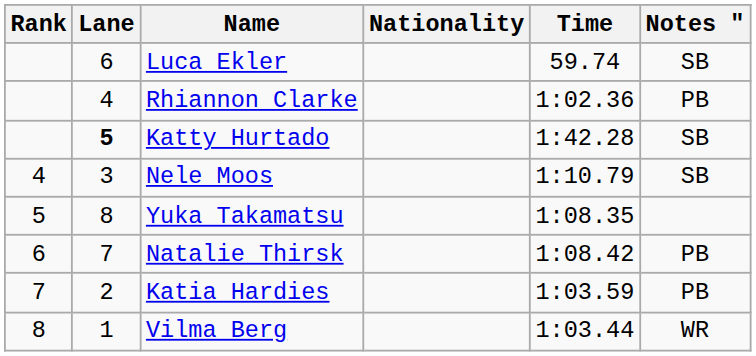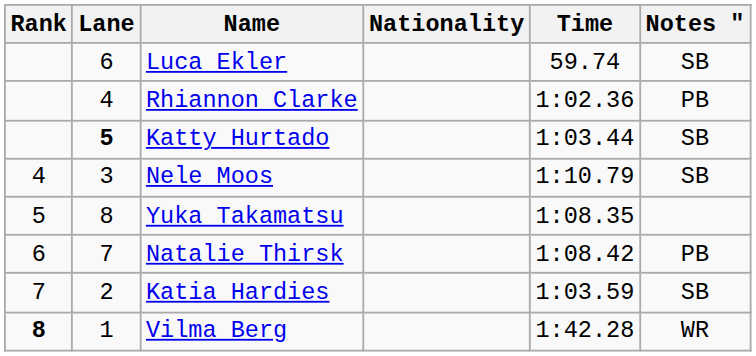Katty Hurtado | Time: 1:42.28 -> 1:03.44
Katia Hardies | Notes ": PB -> SB
Vilma Berg | Rank: normal -> bold
Vilma Berg | Time: 1:03.44 -> 1:42.28
